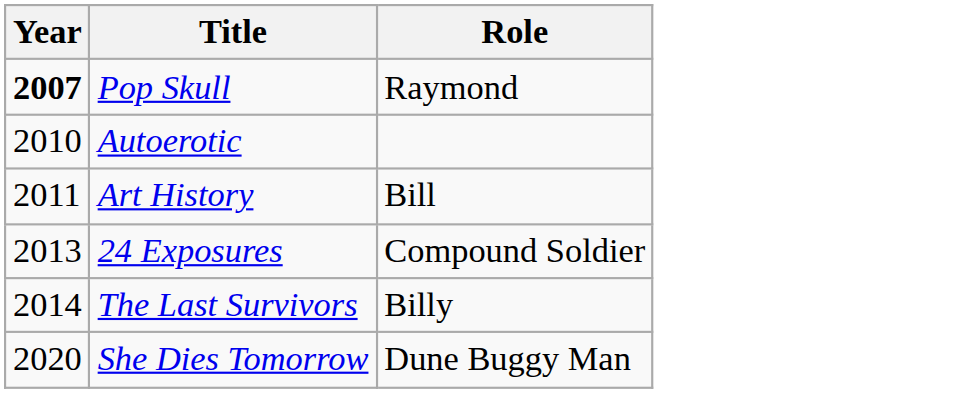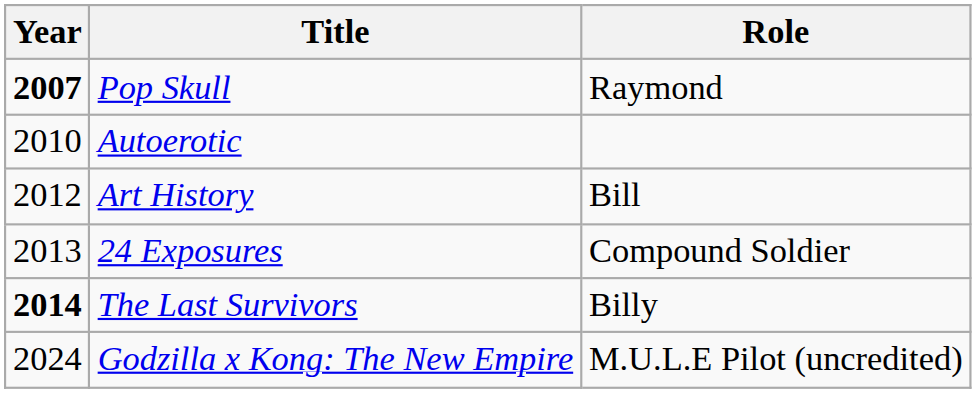Art History | Year: 2011 -> 2012
The Last Survivors | Year: normal -> bold
- row: 2020 | She Dies Tomorrow | Dune Buggy Man
+ row: 2024 | Godzilla x Kong: The New Empire | M.U.L.E Pilot (uncredited)
